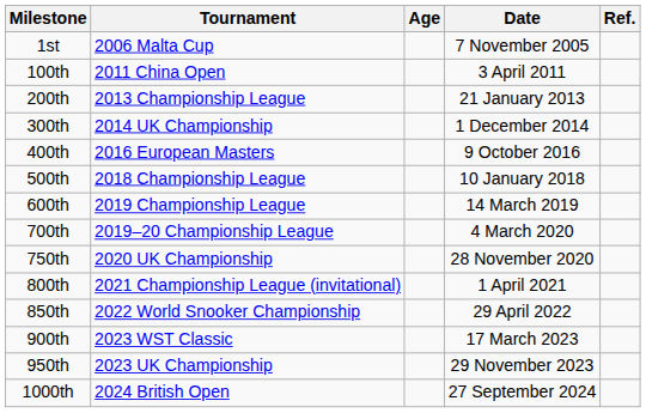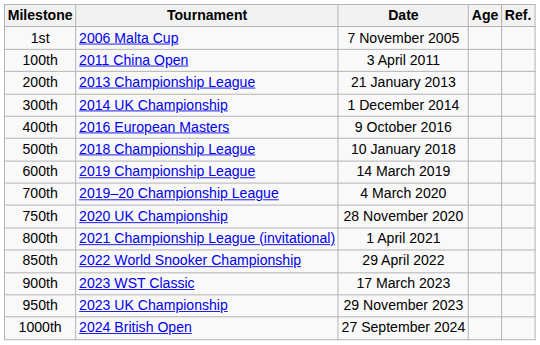columns swapped: Date <-> Age
